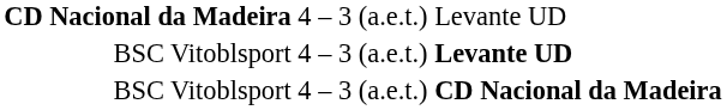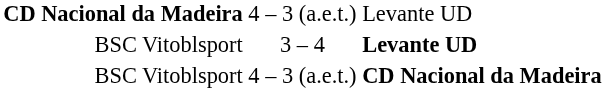BSC Vitoblsport / Levante UD | column 2: 4 – 3 (a.e.t.) -> 3 – 4
